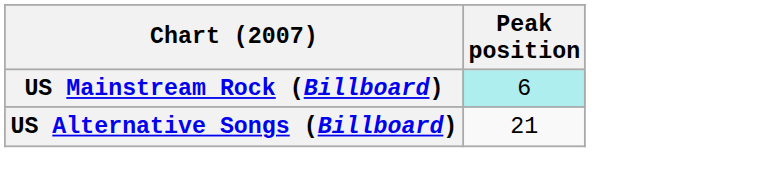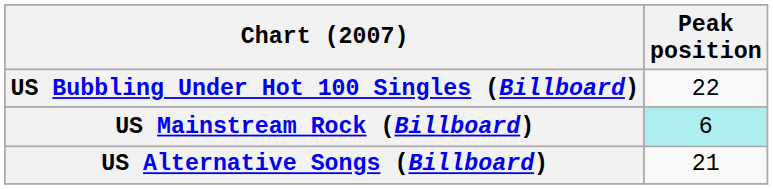+ row: US Bubbling Under Hot 100 Singles (Billboard) | 22
